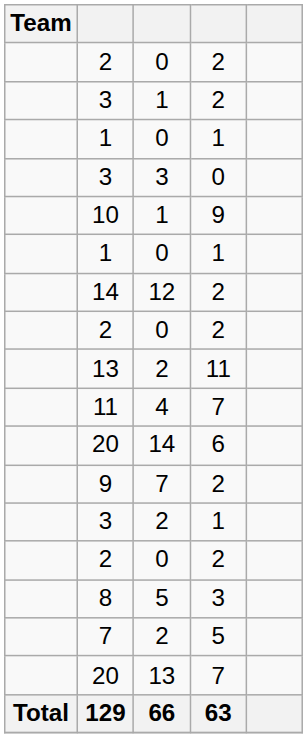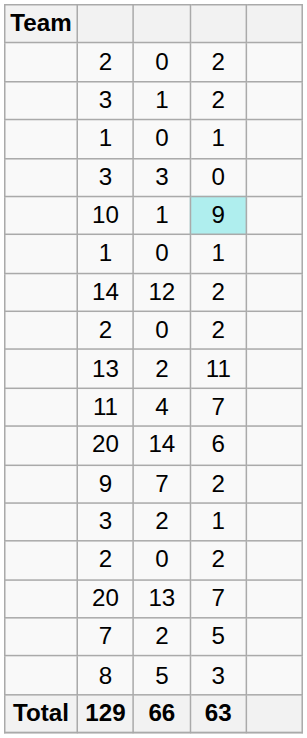10 | column 4: no background -> paleturquoise background
rows swapped: 20 / 13 <-> 8
